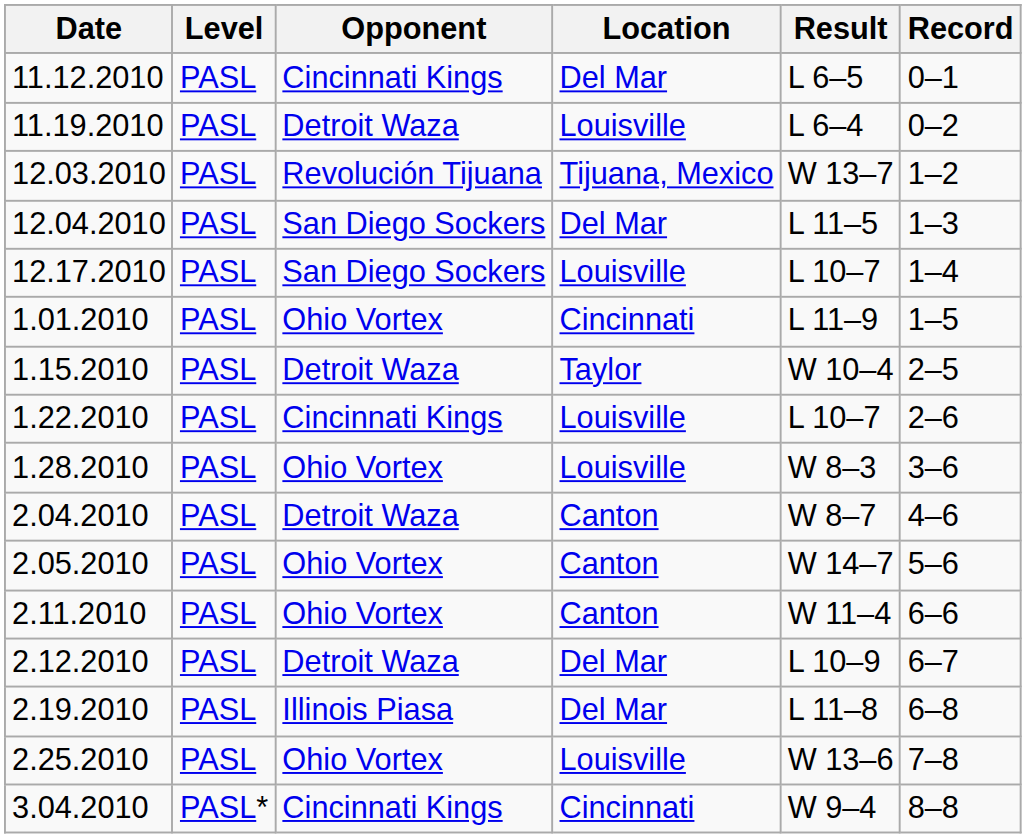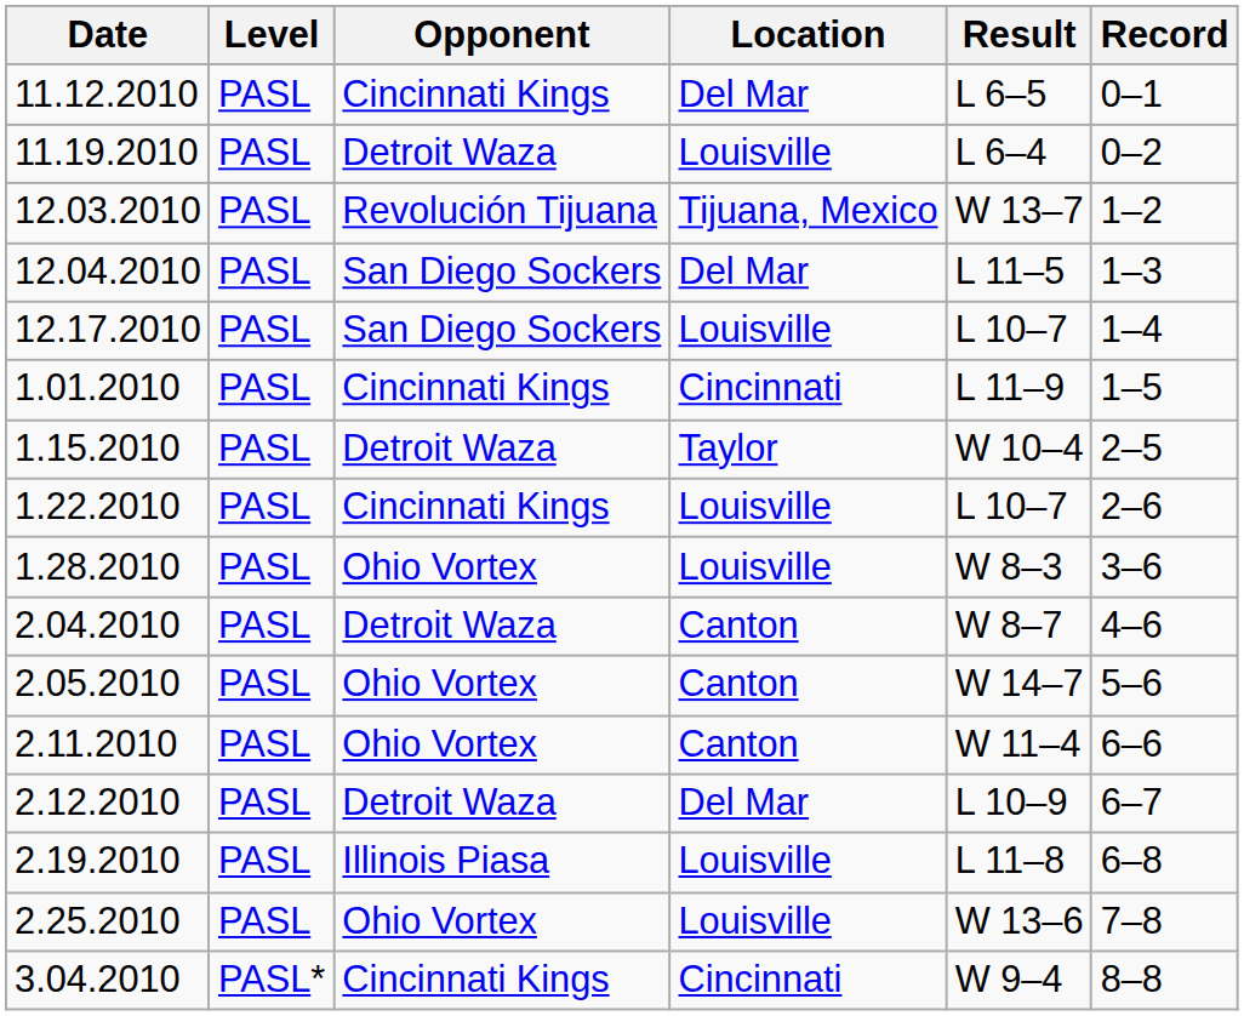1.01.2010 | Opponent: Ohio Vortex -> Cincinnati Kings
2.19.2010 | Location: Del Mar -> Louisville
